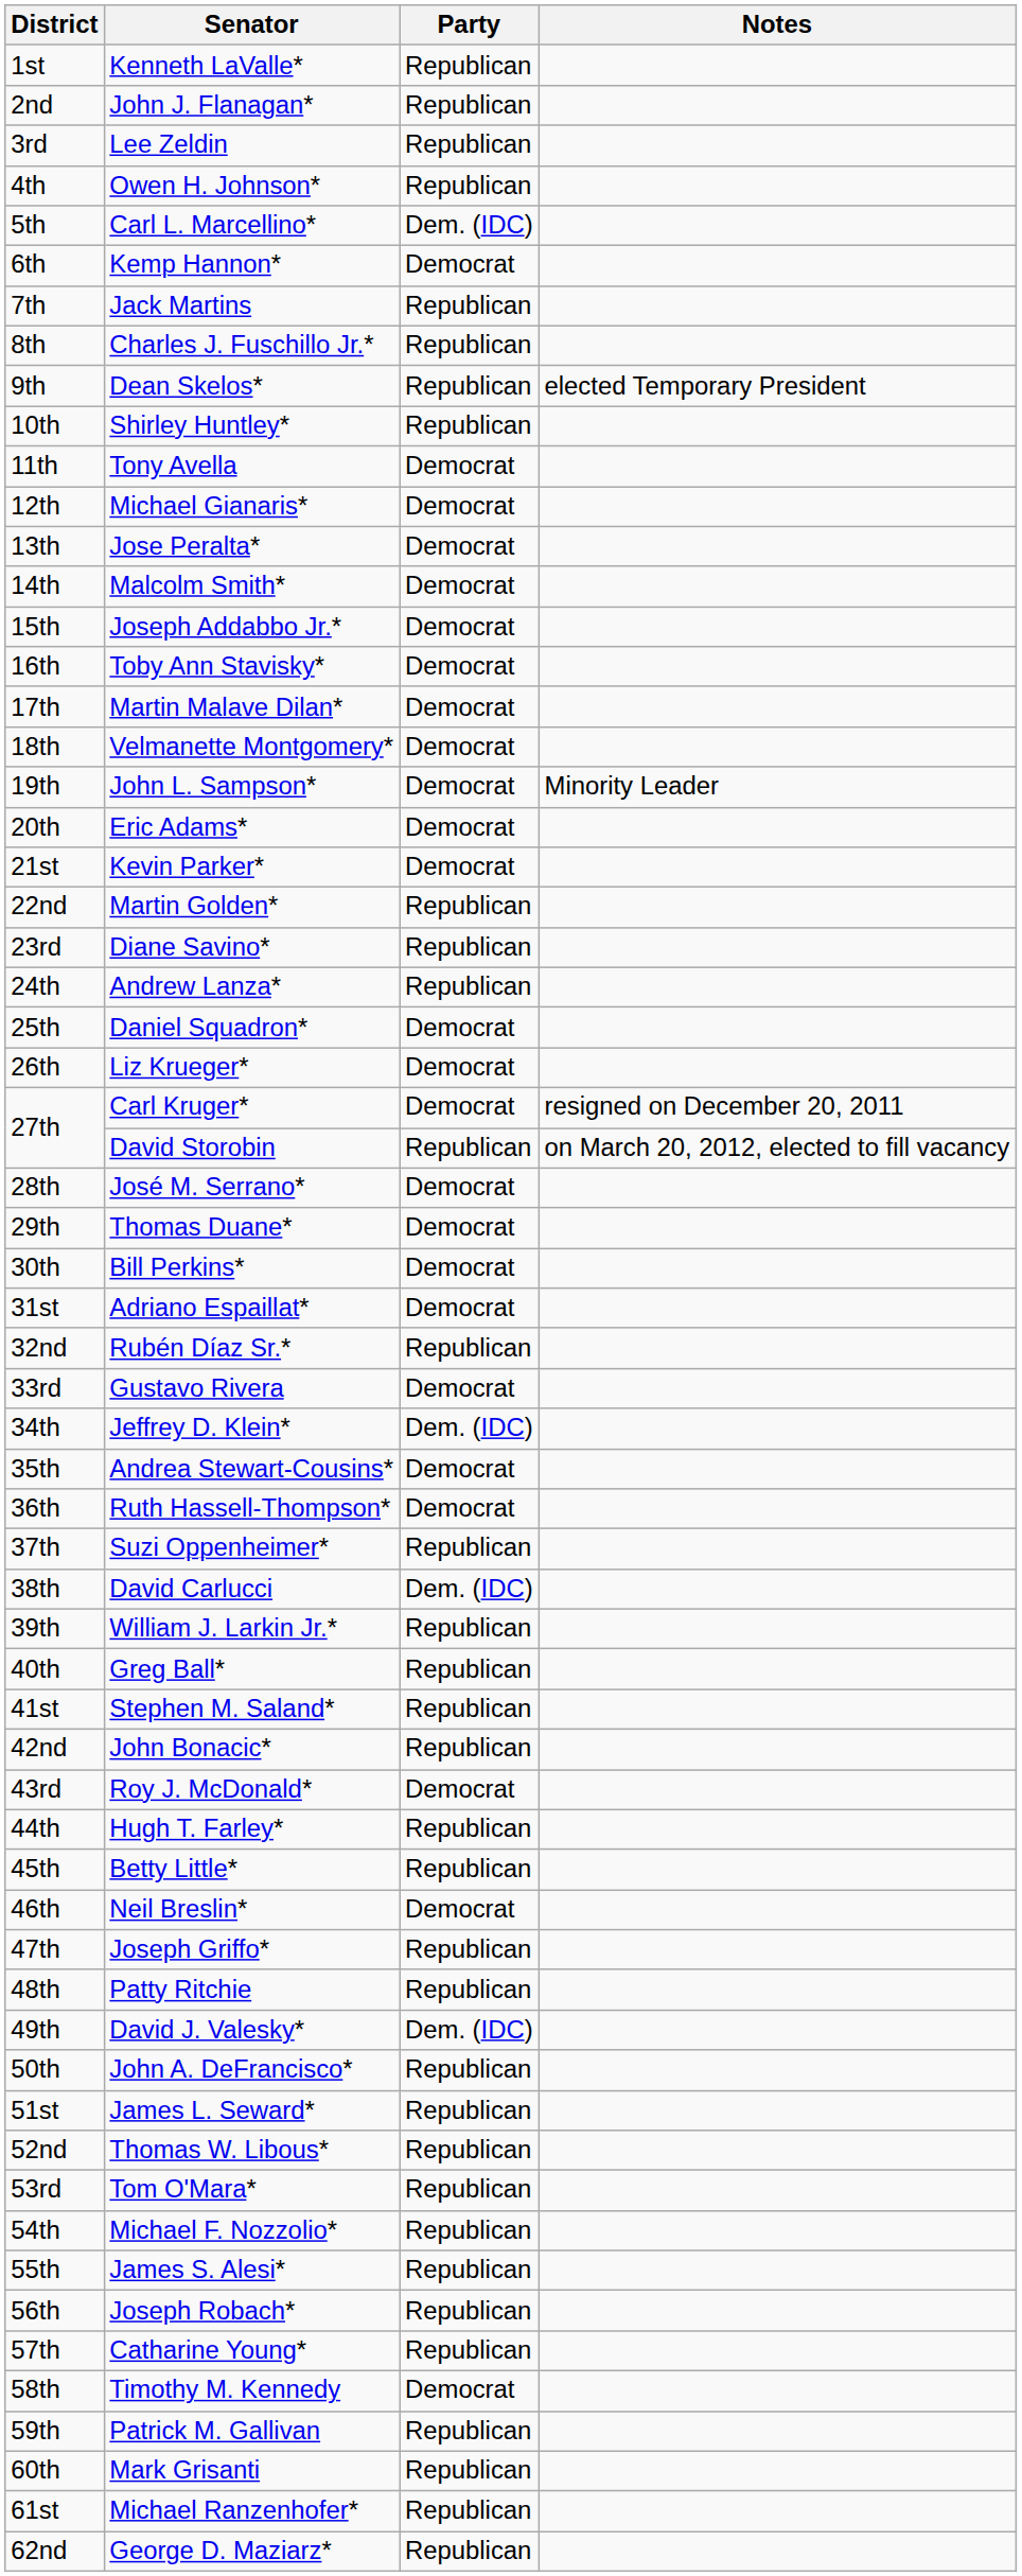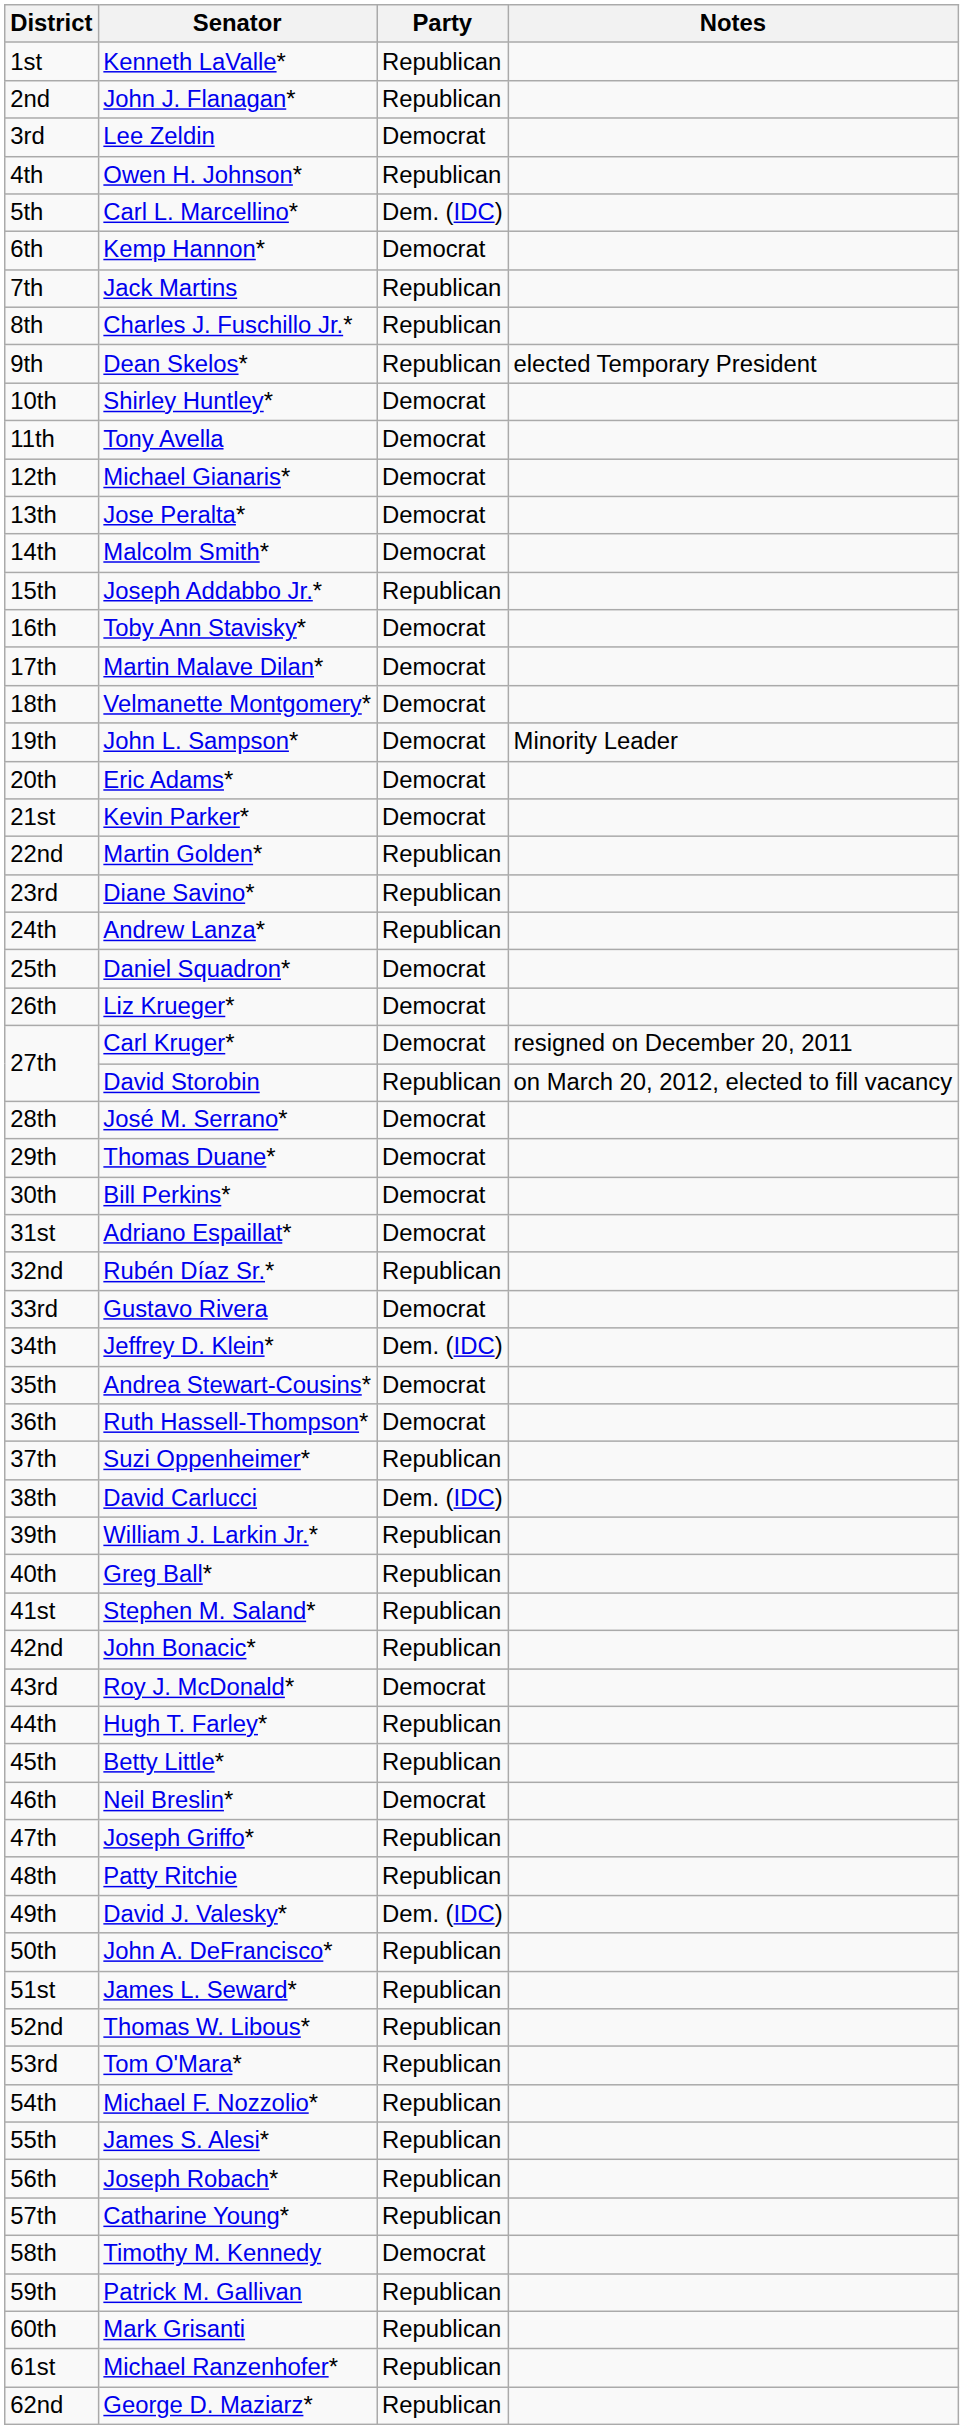Lee Zeldin | Party: Republican -> Democrat
Shirley Huntley* | Party: Republican -> Democrat
Joseph Addabbo Jr.* | Party: Democrat -> Republican
